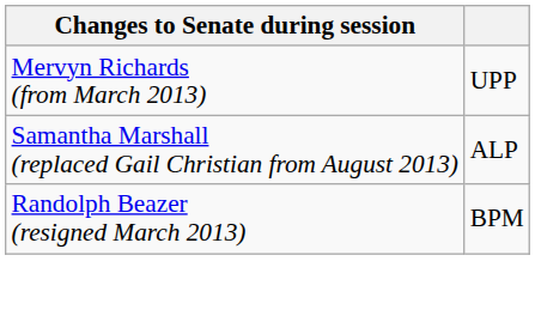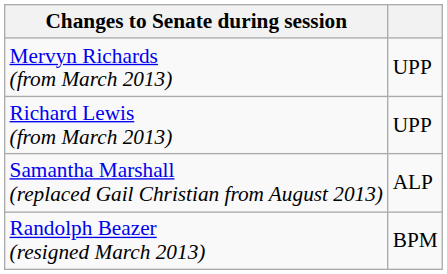+ row: Richard Lewis (from March 2013) | UPP
